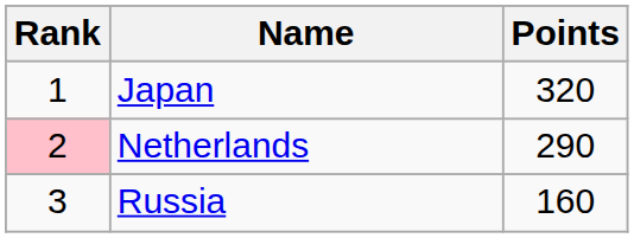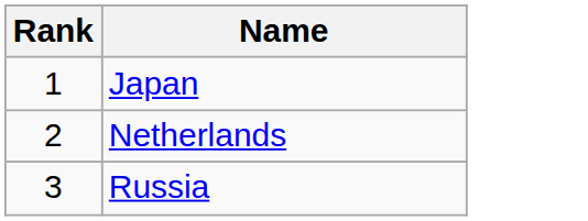- column: Points | 320 | 290 | 160
Netherlands | Rank: pink background -> no background
